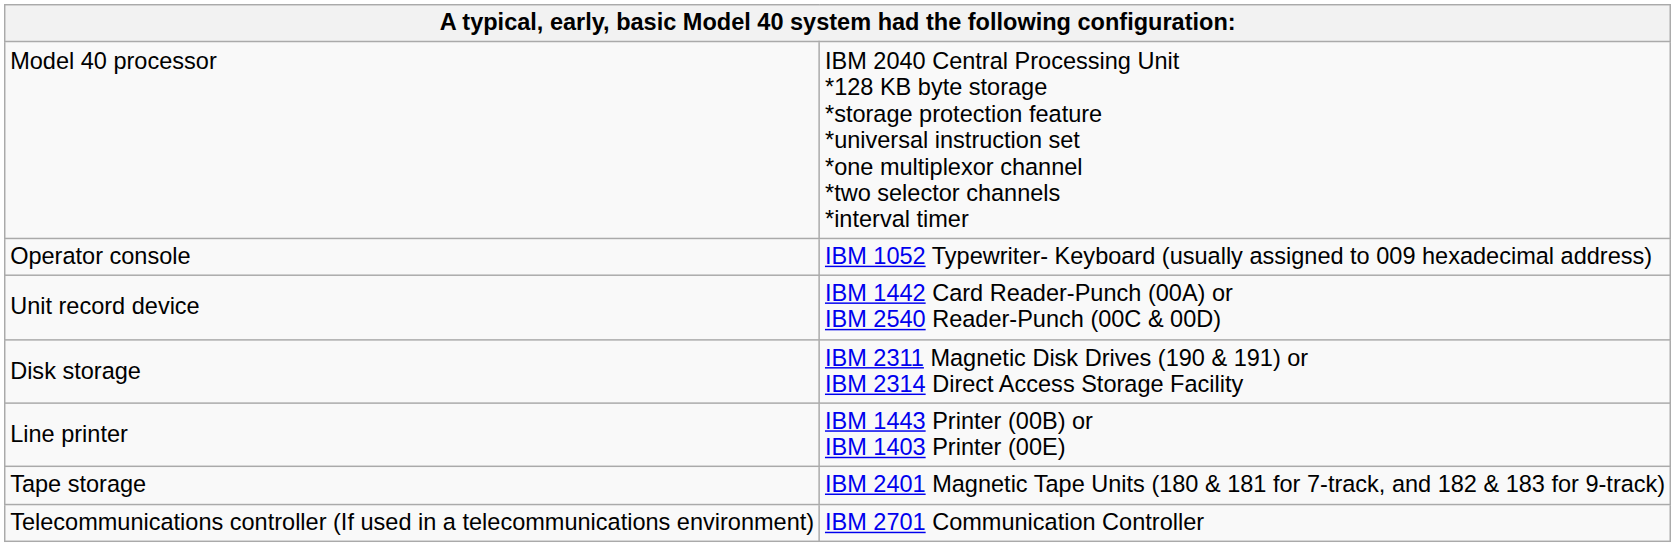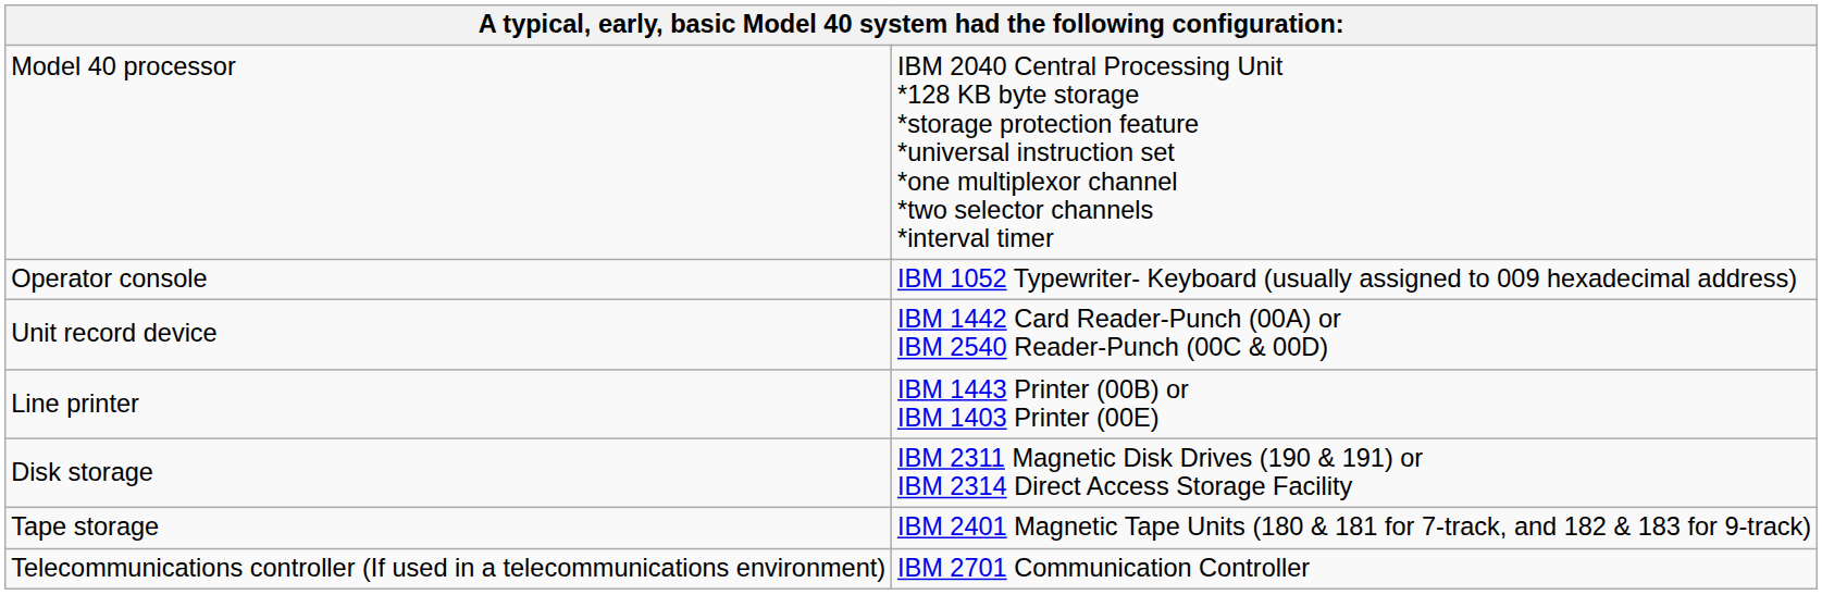rows swapped: Line printer <-> Disk storage
